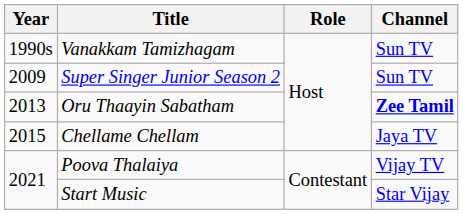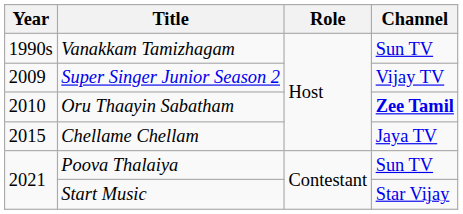Super Singer Junior Season 2 | Channel: Sun TV -> Vijay TV
Oru Thaayin Sabatham | Year: 2013 -> 2010
Poova Thalaiya | Channel: Vijay TV -> Sun TV
